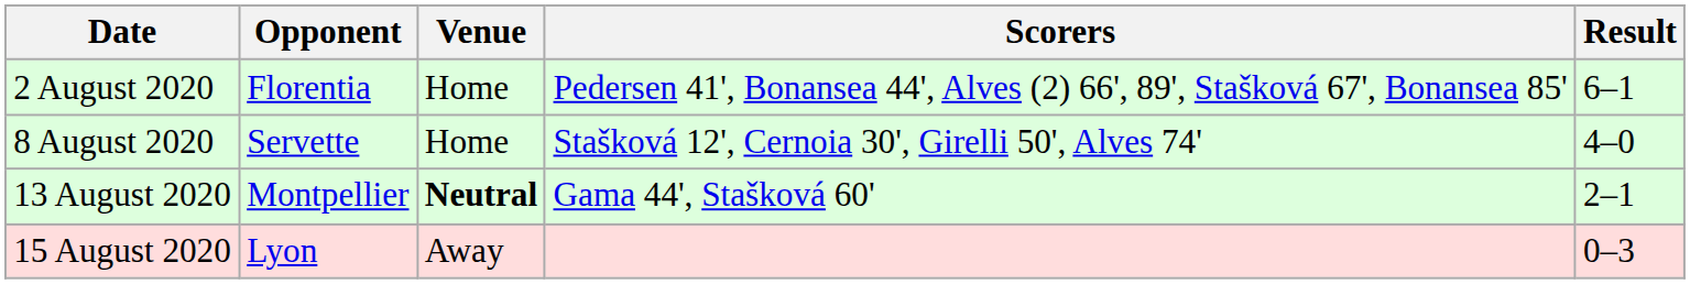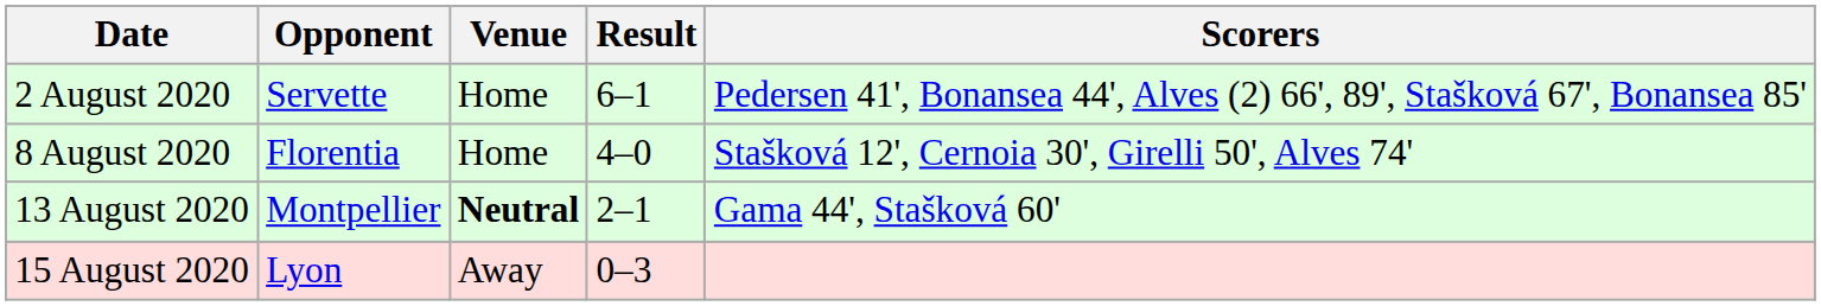columns swapped: Result <-> Scorers
2 August 2020 | Opponent: Florentia -> Servette
8 August 2020 | Opponent: Servette -> Florentia
